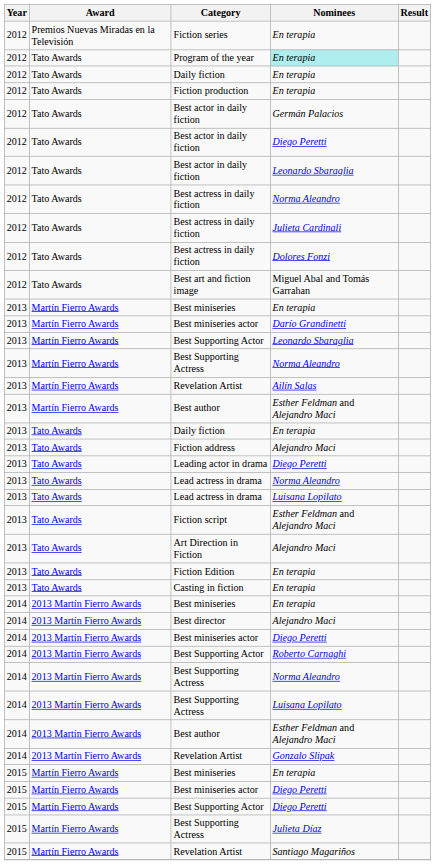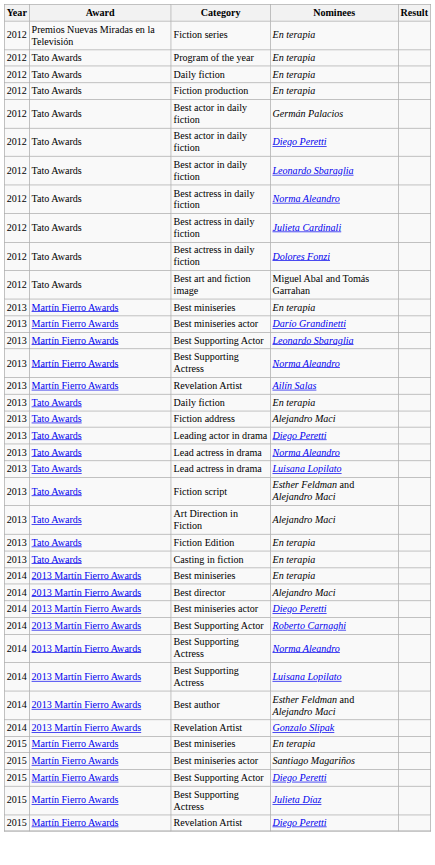Program of the year | Nominees: paleturquoise background -> no background
- row: 2013 | Martín Fierro Awards | Best author | Esther Feldman and Alejandro Maci
2015 / Best miniseries actor | Nominees: Diego Peretti -> Santiago Magariños
2015 / Revelation Artist | Nominees: Santiago Magariños -> Diego Peretti
